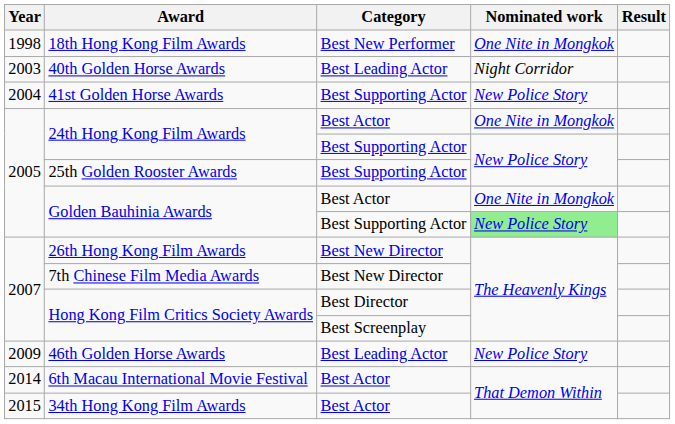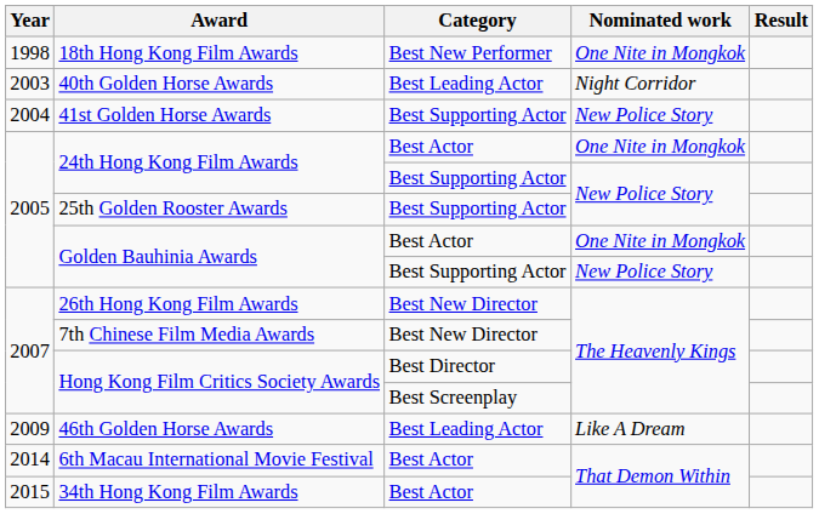Golden Bauhinia Awards / Best Supporting Actor | Nominated work: lightgreen background -> no background
46th Golden Horse Awards | Nominated work: New Police Story -> Like A Dream
